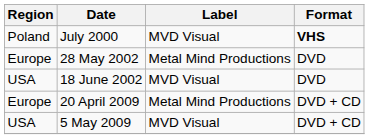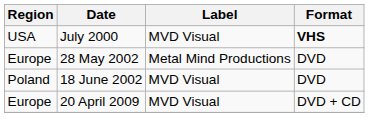July 2000 | Region: Poland -> USA
18 June 2002 | Region: USA -> Poland
20 April 2009 | Label: Metal Mind Productions -> MVD Visual
- row: USA | 5 May 2009 | MVD Visual | DVD + CD
